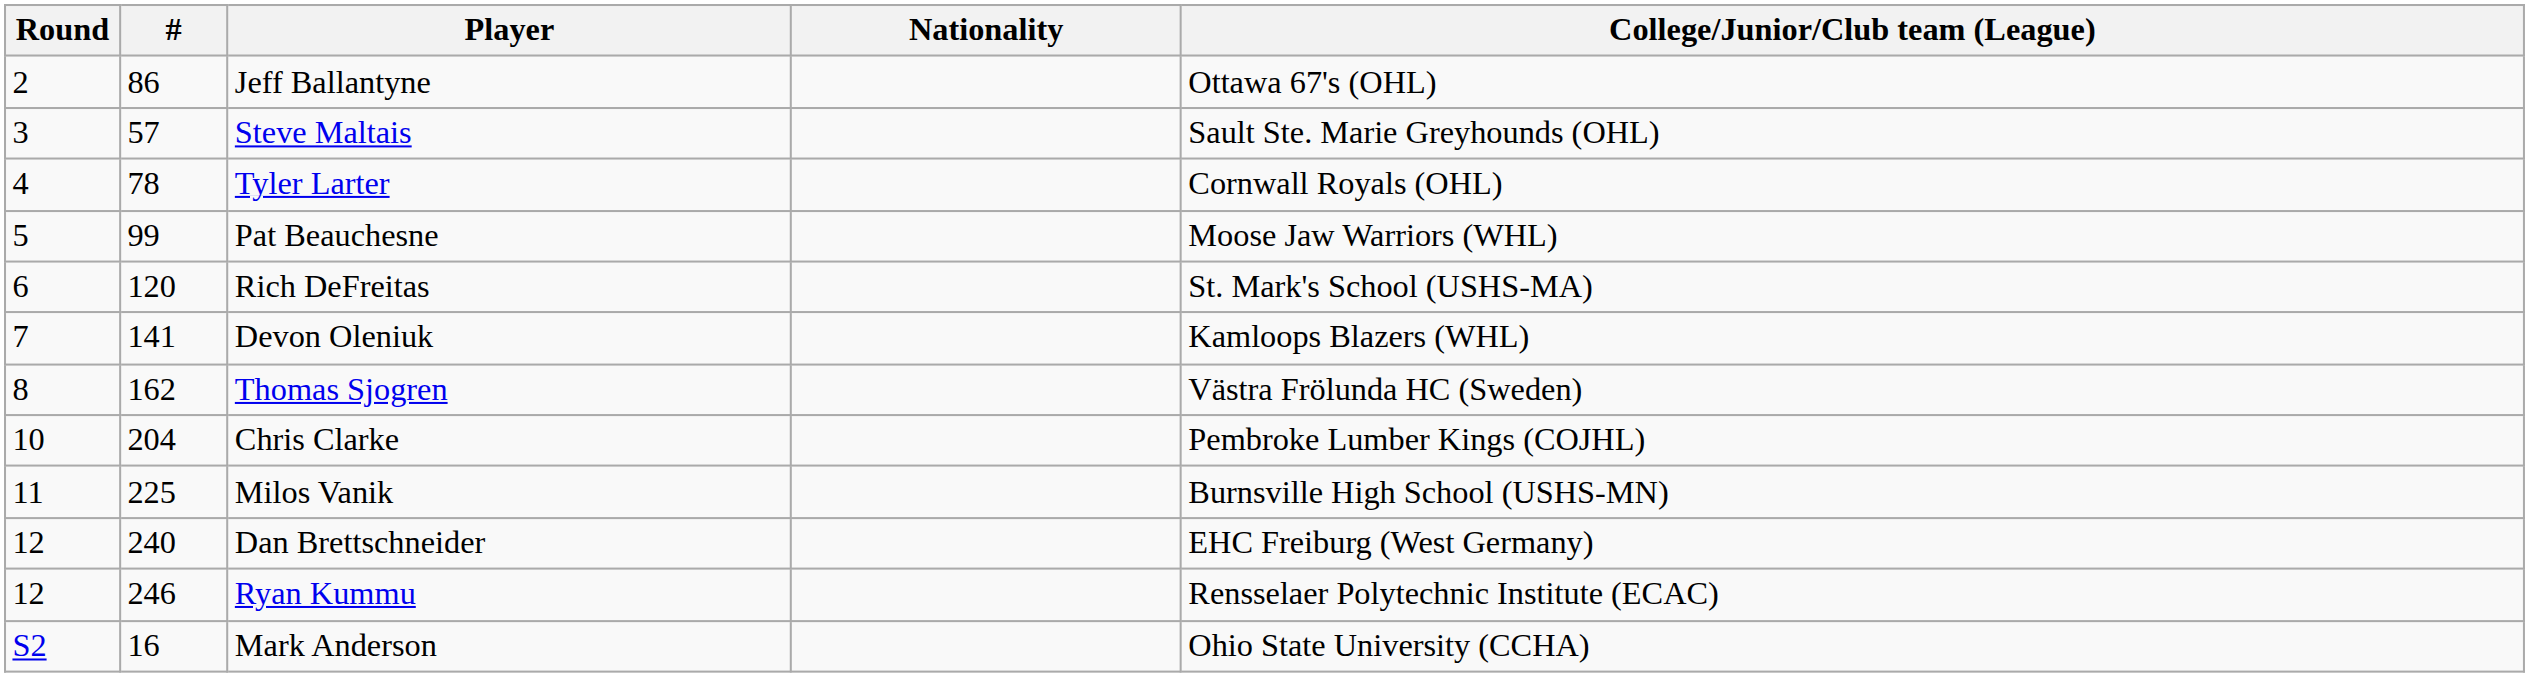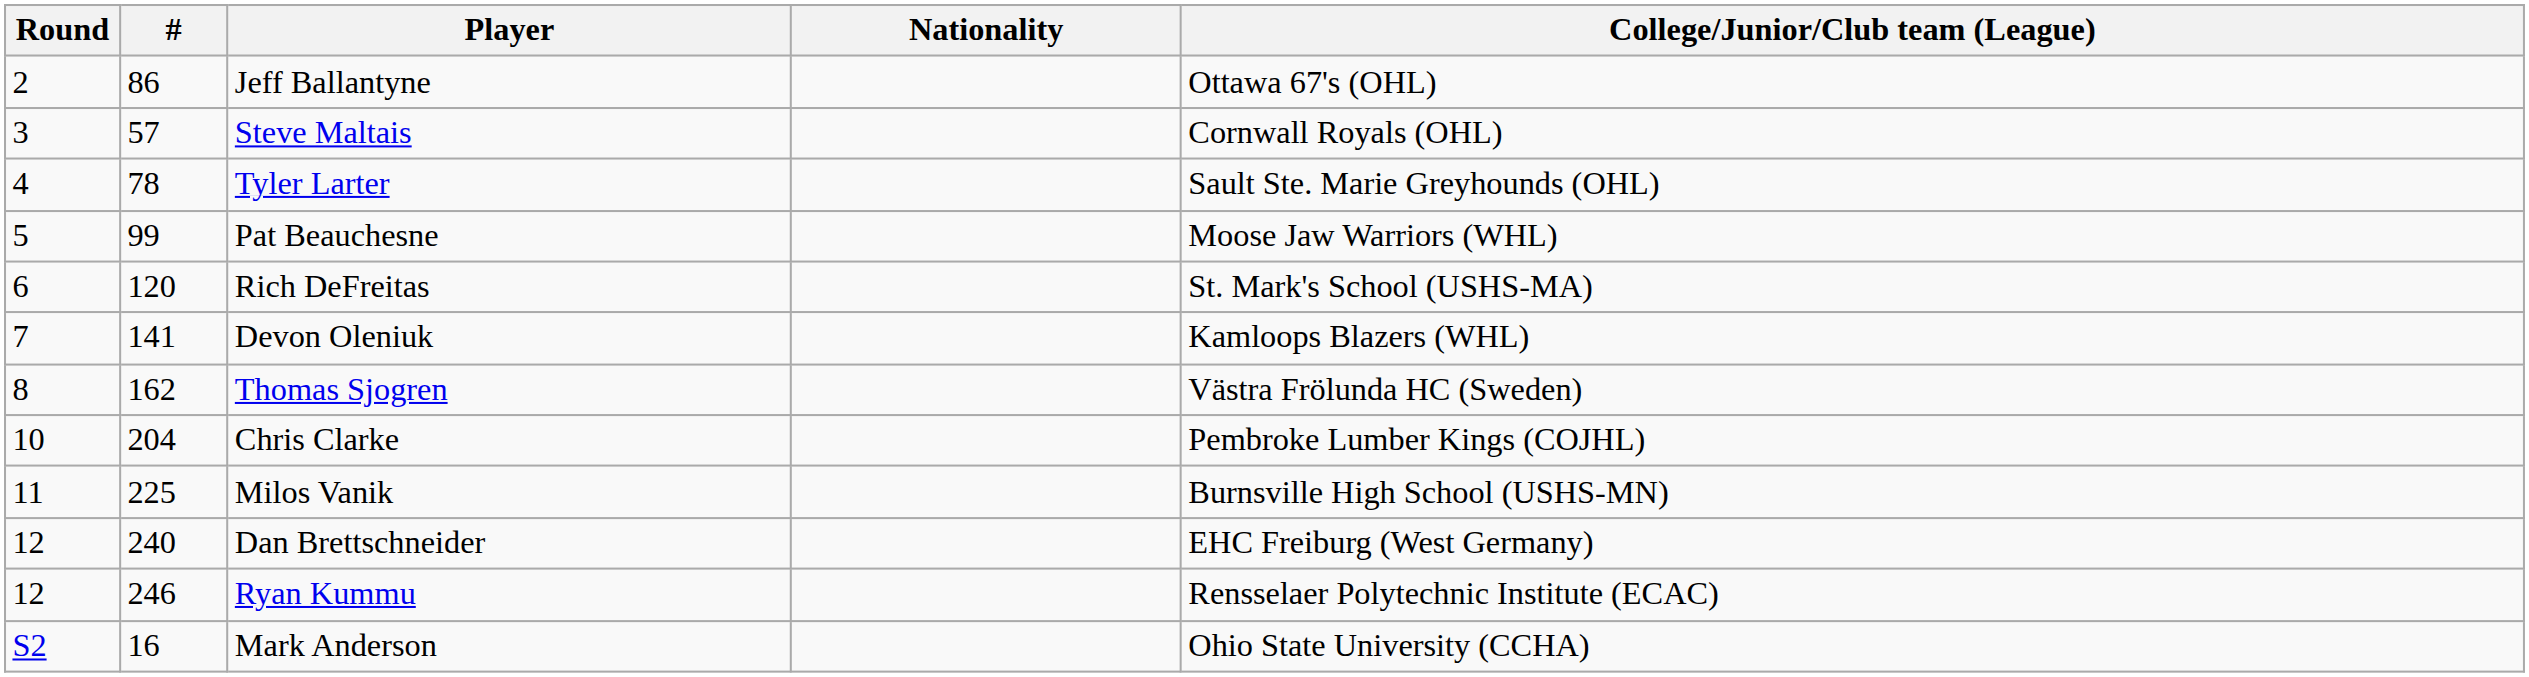Steve Maltais | College/Junior/Club team (League): Sault Ste. Marie Greyhounds (OHL) -> Cornwall Royals (OHL)
Tyler Larter | College/Junior/Club team (League): Cornwall Royals (OHL) -> Sault Ste. Marie Greyhounds (OHL)
